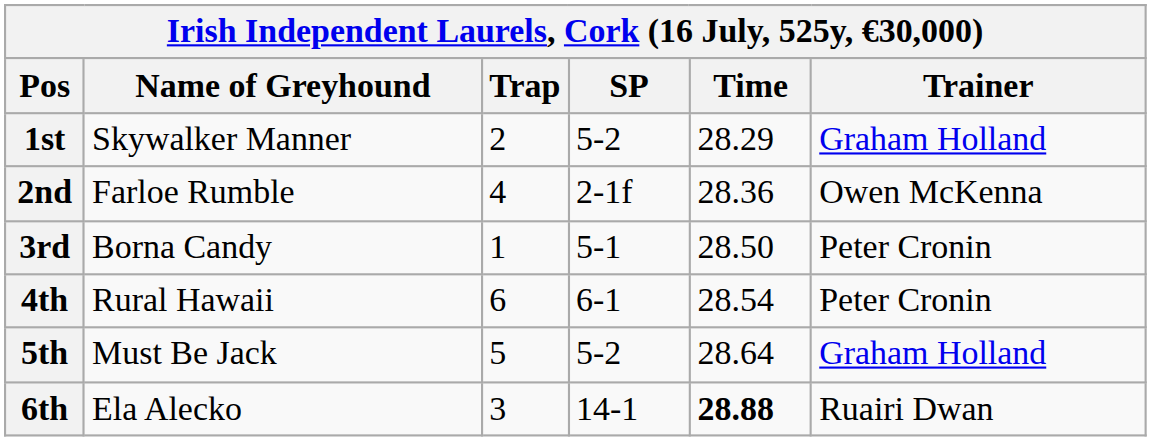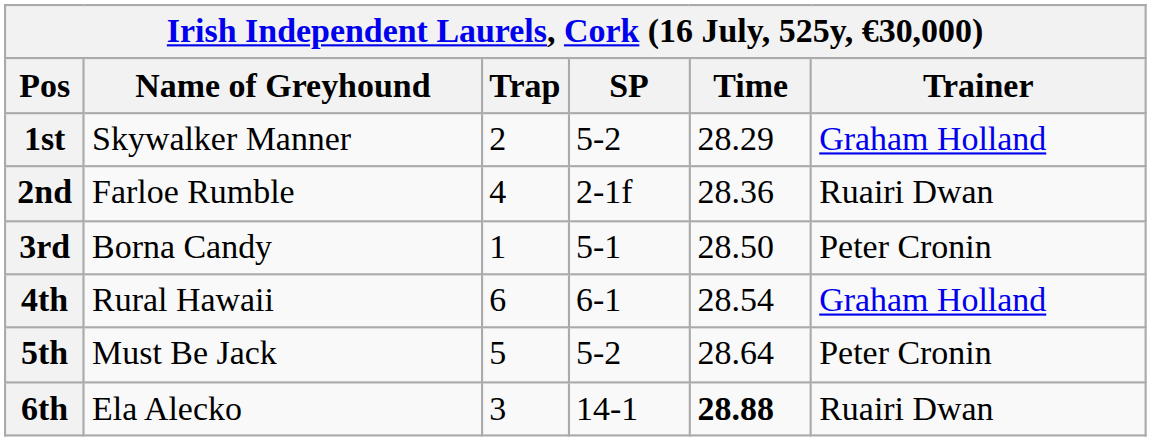2nd | Trainer: Owen McKenna -> Ruairi Dwan
4th | Trainer: Peter Cronin -> Graham Holland
5th | Trainer: Graham Holland -> Peter Cronin
